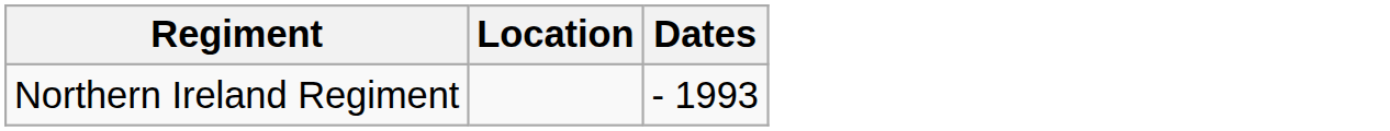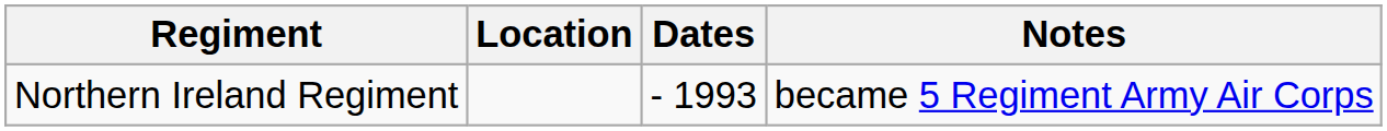+ column: Notes | became 5 Regiment Army Air Corps
